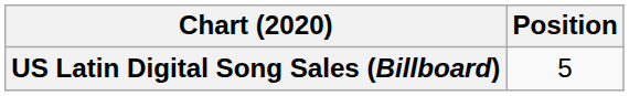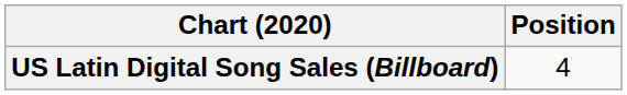US Latin Digital Song Sales (Billboard) | Position: 5 -> 4
